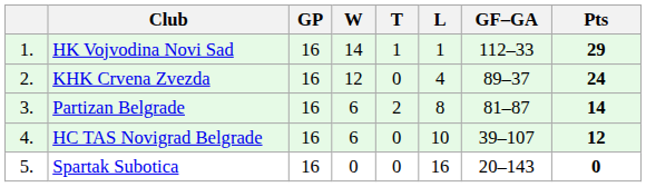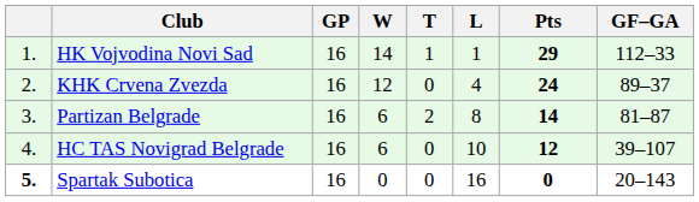columns swapped: GF–GA <-> Pts
Spartak Subotica | column 1: normal -> bold
